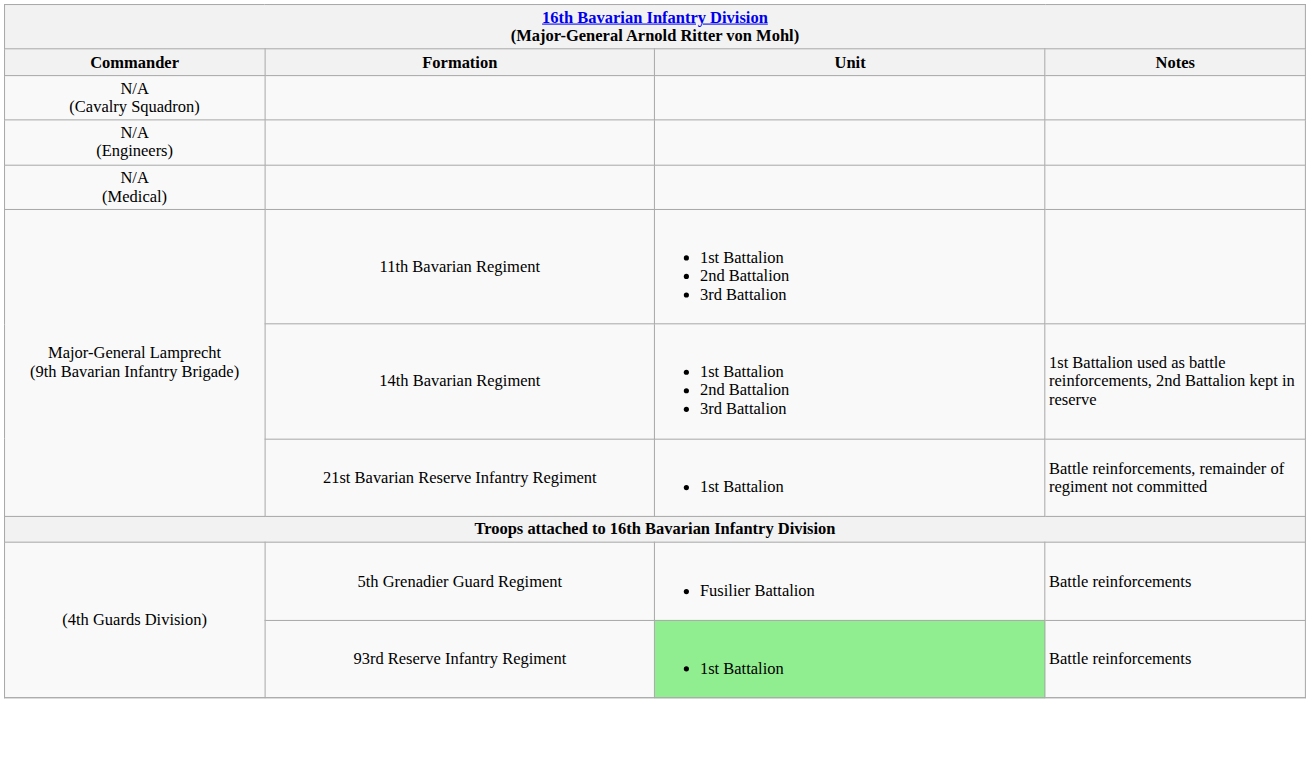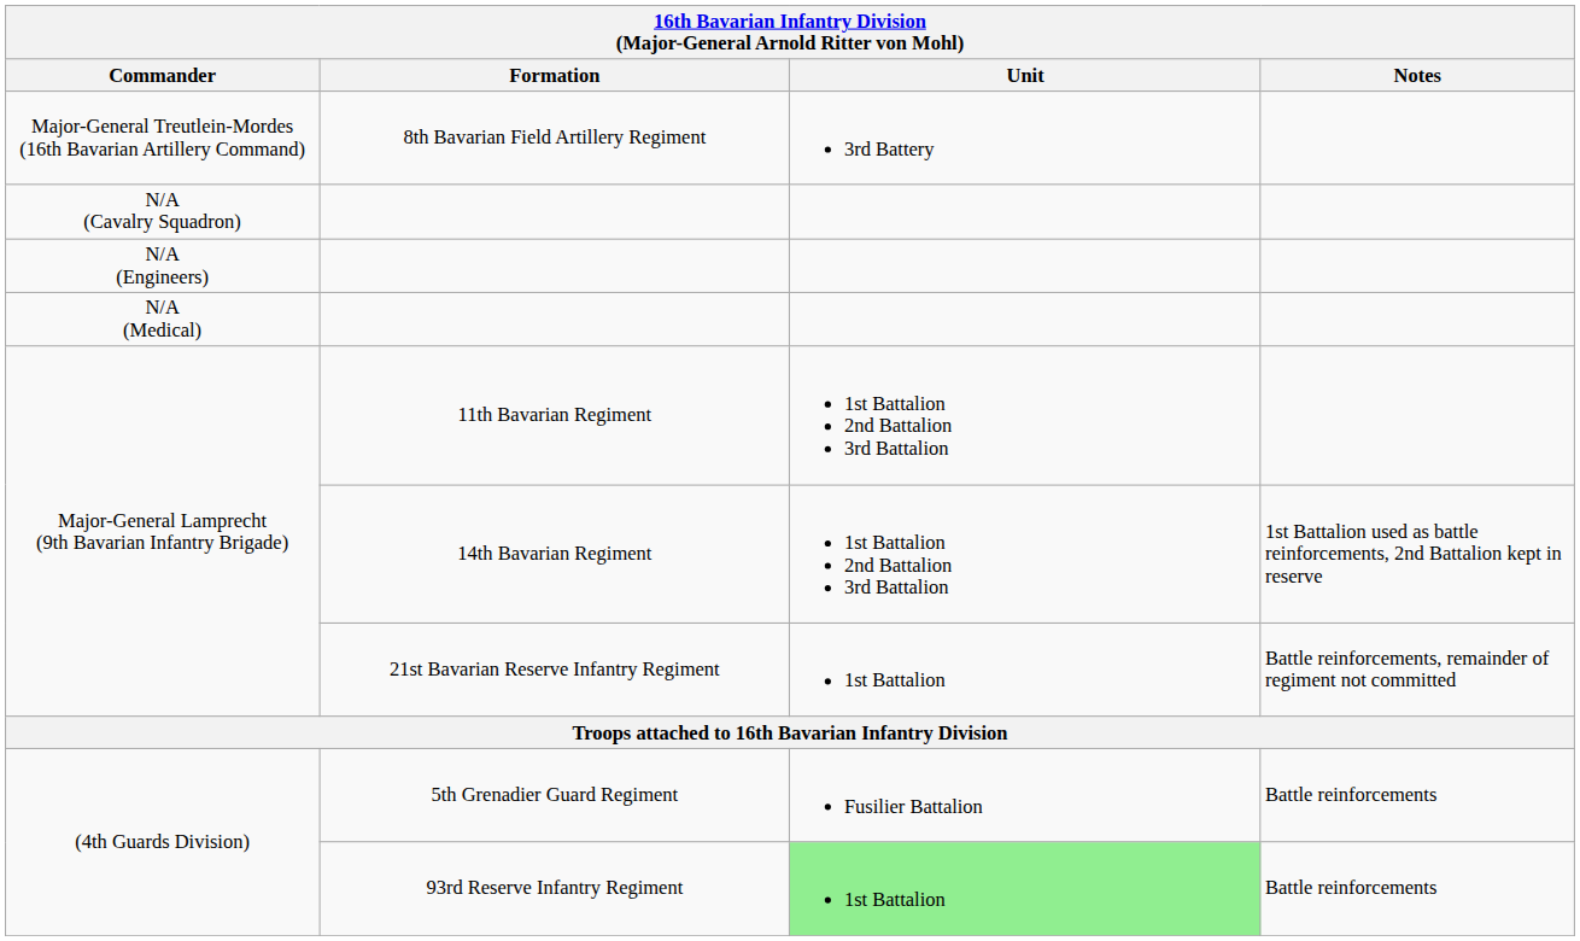+ row: Major-General Treutlein-Mordes (16th Bavarian Artillery Command) | 8th Bavarian Field Artillery Regiment | 3rd Battery
